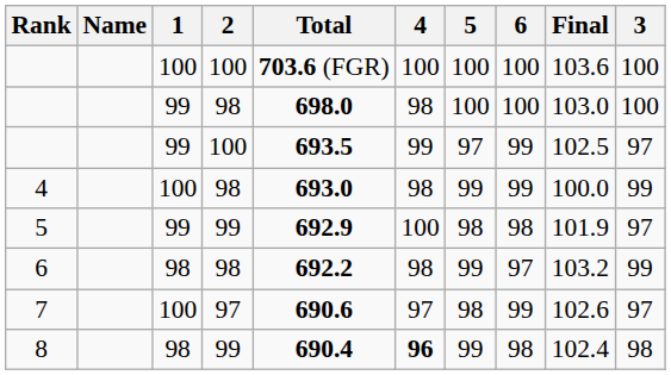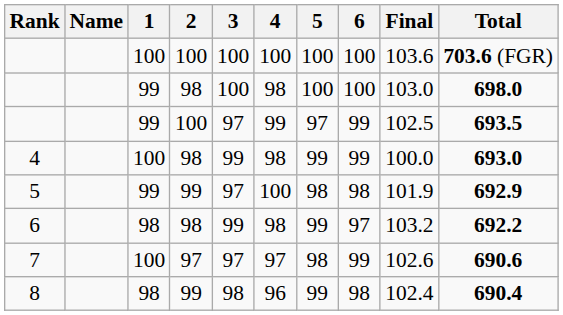columns swapped: 3 <-> Total
8 | 4: bold -> normal
